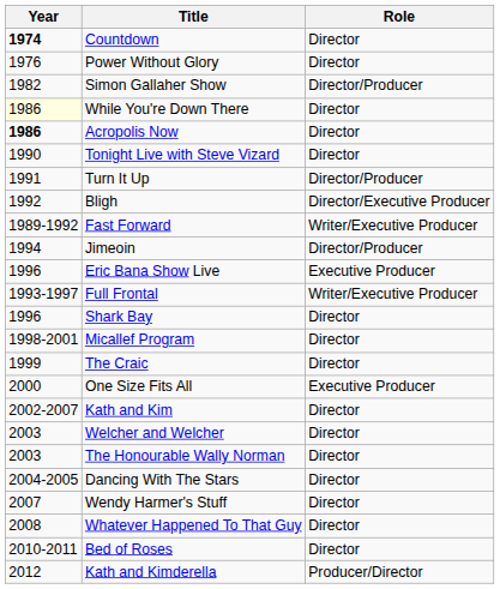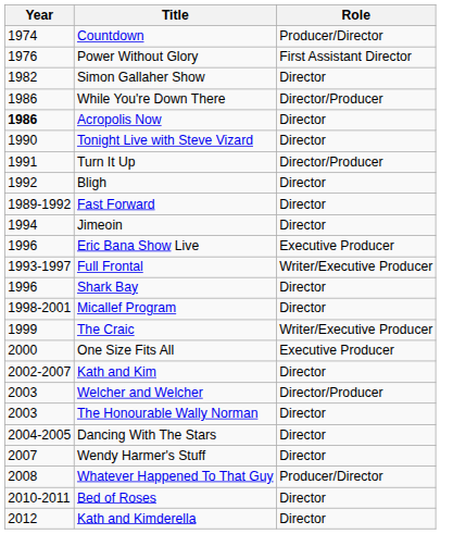Countdown | Year: bold -> normal
Countdown | Role: Director -> Producer/Director
Power Without Glory | Role: Director -> First Assistant Director
Simon Gallaher Show | Role: Director/Producer -> Director
While You're Down There | Year: lightyellow background -> no background
While You're Down There | Role: Director -> Director/Producer
Bligh | Role: Director/Executive Producer -> Director
Fast Forward | Role: Writer/Executive Producer -> Director
Jimeoin | Role: Director/Producer -> Director
The Craic | Role: Director -> Writer/Executive Producer
Welcher and Welcher | Role: Director -> Director/Producer
Whatever Happened To That Guy | Role: Director -> Producer/Director
Kath and Kimderella | Role: Producer/Director -> Director
